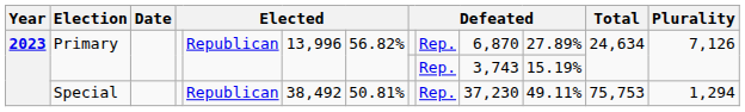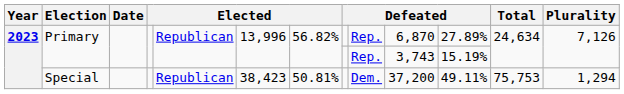Special | column 6: 38,492 -> 38,423
Special | column 9: Rep. -> Dem.
Special | column 10: 37,230 -> 37,200
